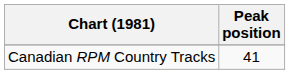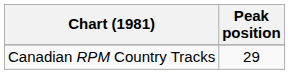Canadian RPM Country Tracks | Peak position: 41 -> 29
